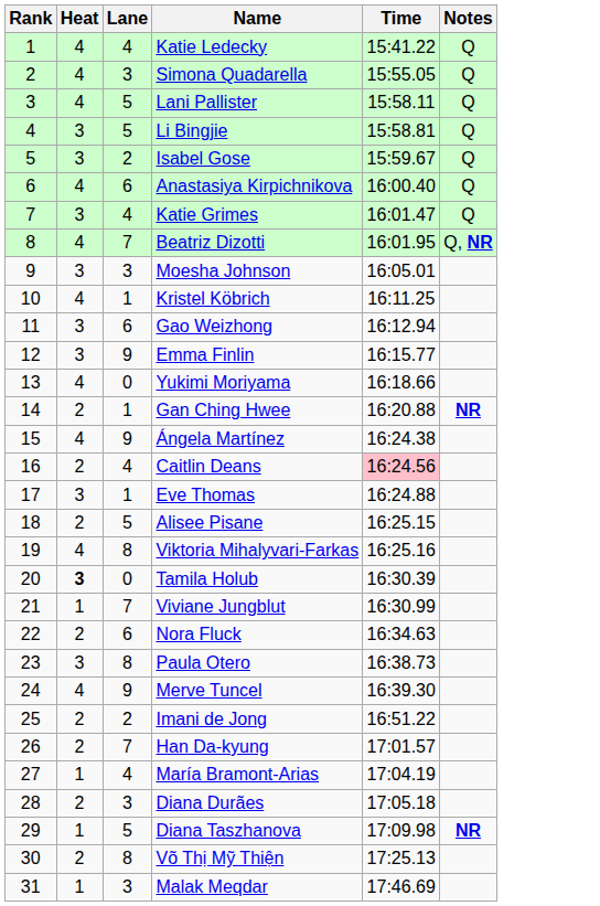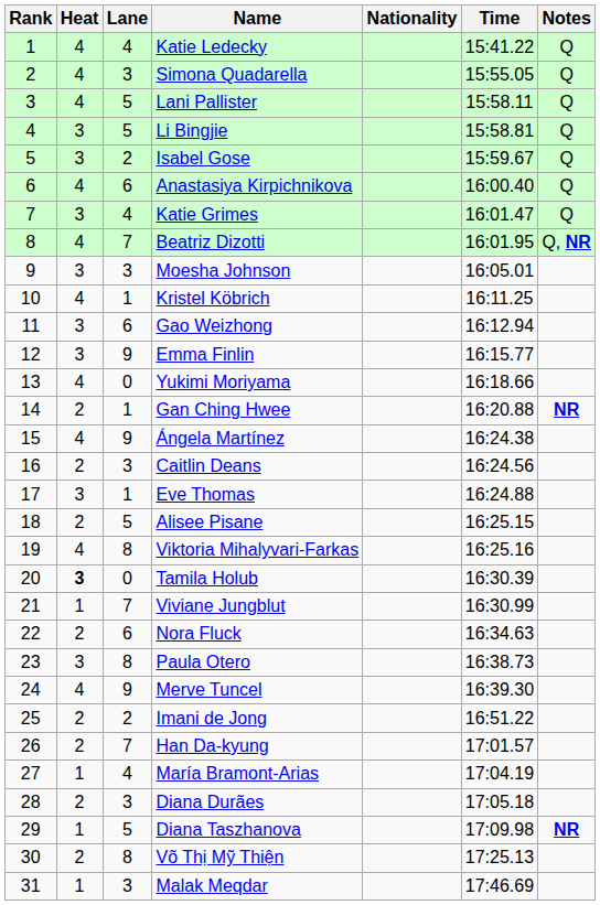+ column: Nationality
Caitlin Deans | Lane: 4 -> 3
Caitlin Deans | Time: pink background -> no background
